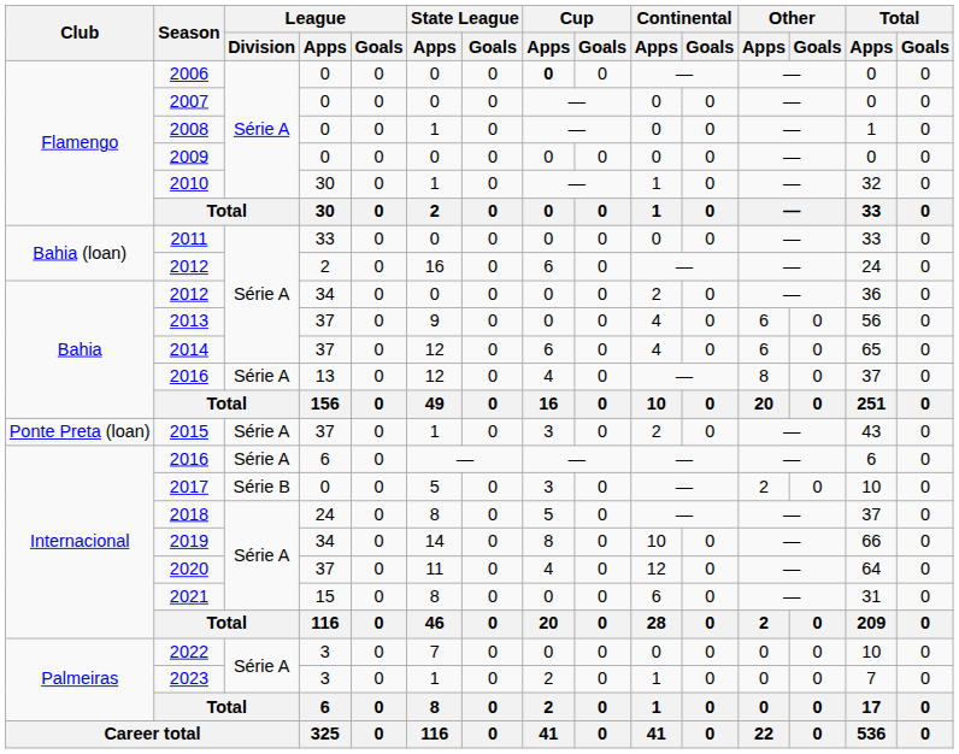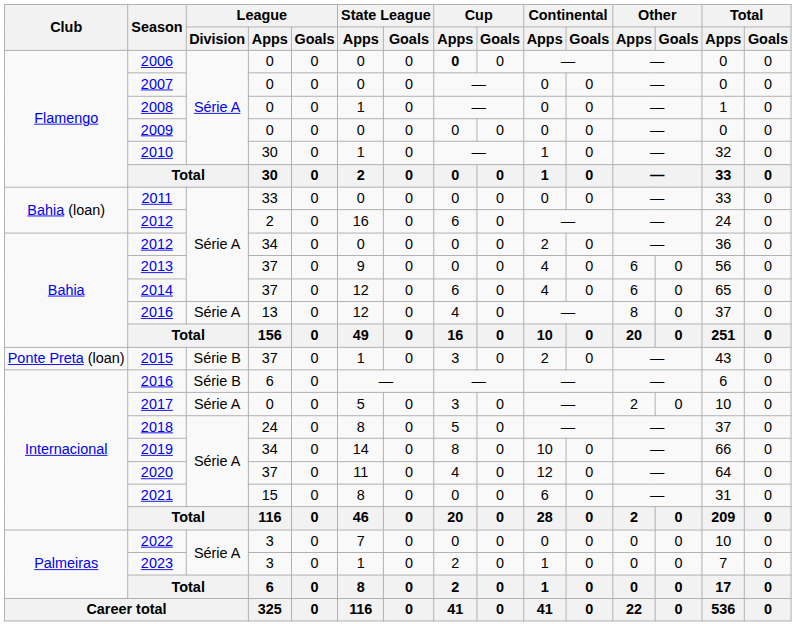2015 | League / Division: Série A -> Série B
2016 / 6 | League / Division: Série A -> Série B
2017 | League / Division: Série B -> Série A
